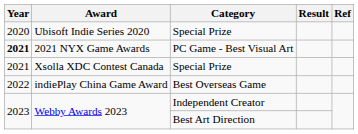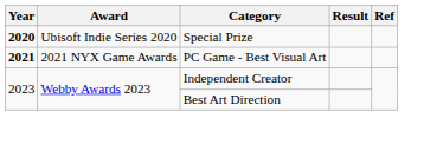Ubisoft Indie Series 2020 | Year: normal -> bold
- row: 2021 | Xsolla XDC Contest Canada | Special Prize
- row: 2022 | indiePlay China Game Award | Best Overseas Game
